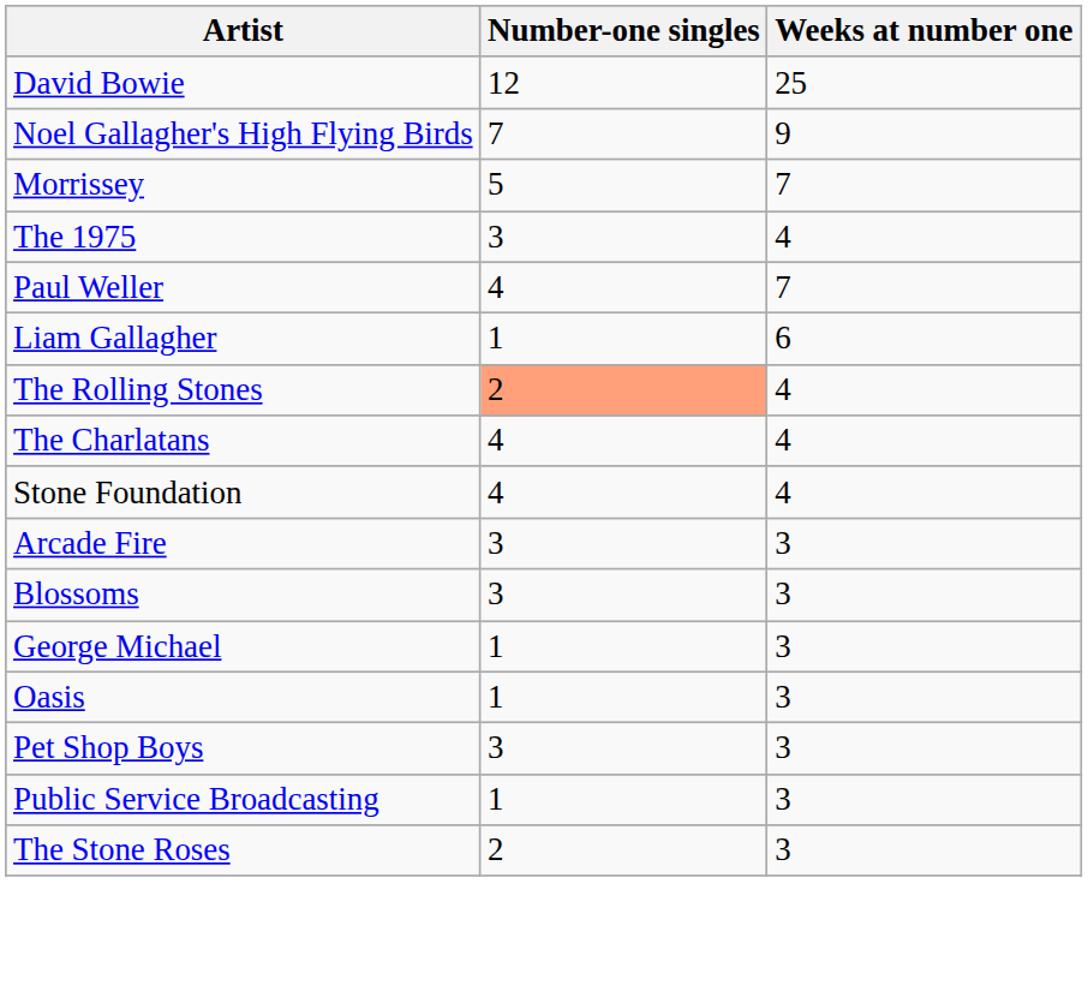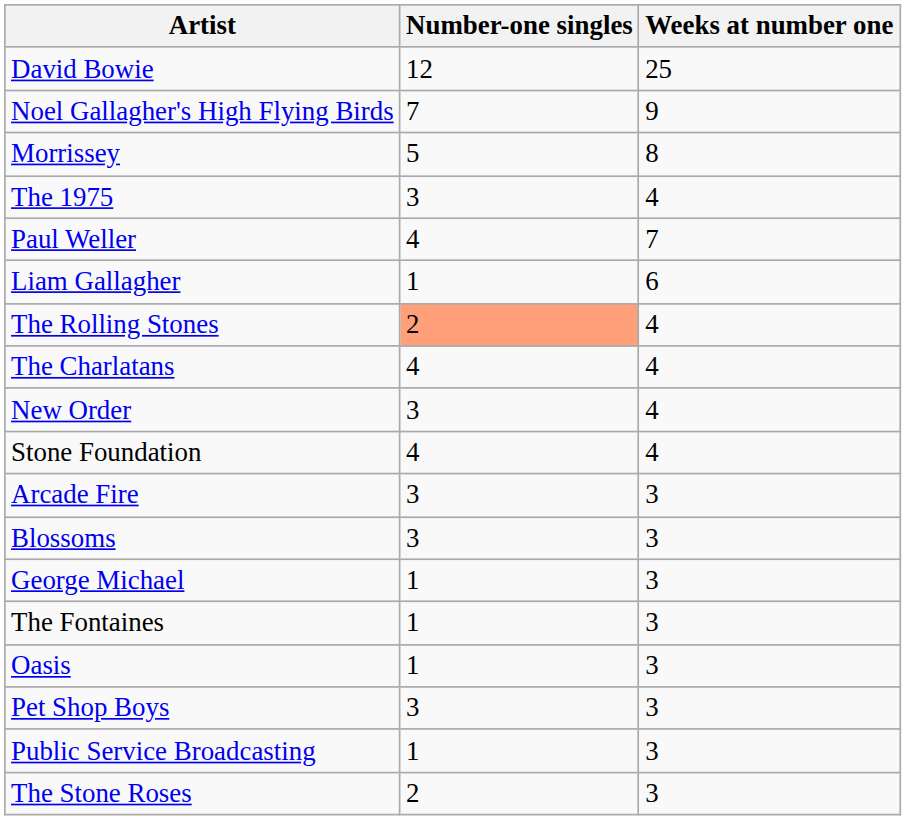Morrissey | Weeks at number one: 7 -> 8
+ row: New Order | 3 | 4
+ row: The Fontaines | 1 | 3
